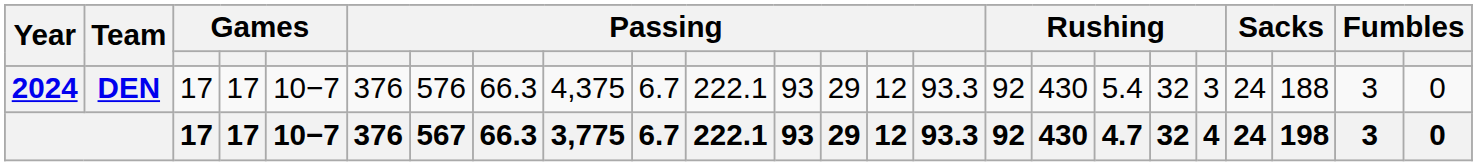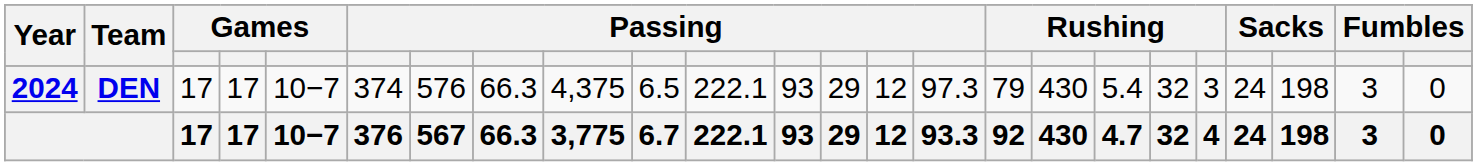DEN | column 6: 376 -> 374
DEN | column 10: 6.7 -> 6.5
DEN | column 15: 93.3 -> 97.3
DEN | column 16: 92 -> 79
DEN | column 22: 188 -> 198
